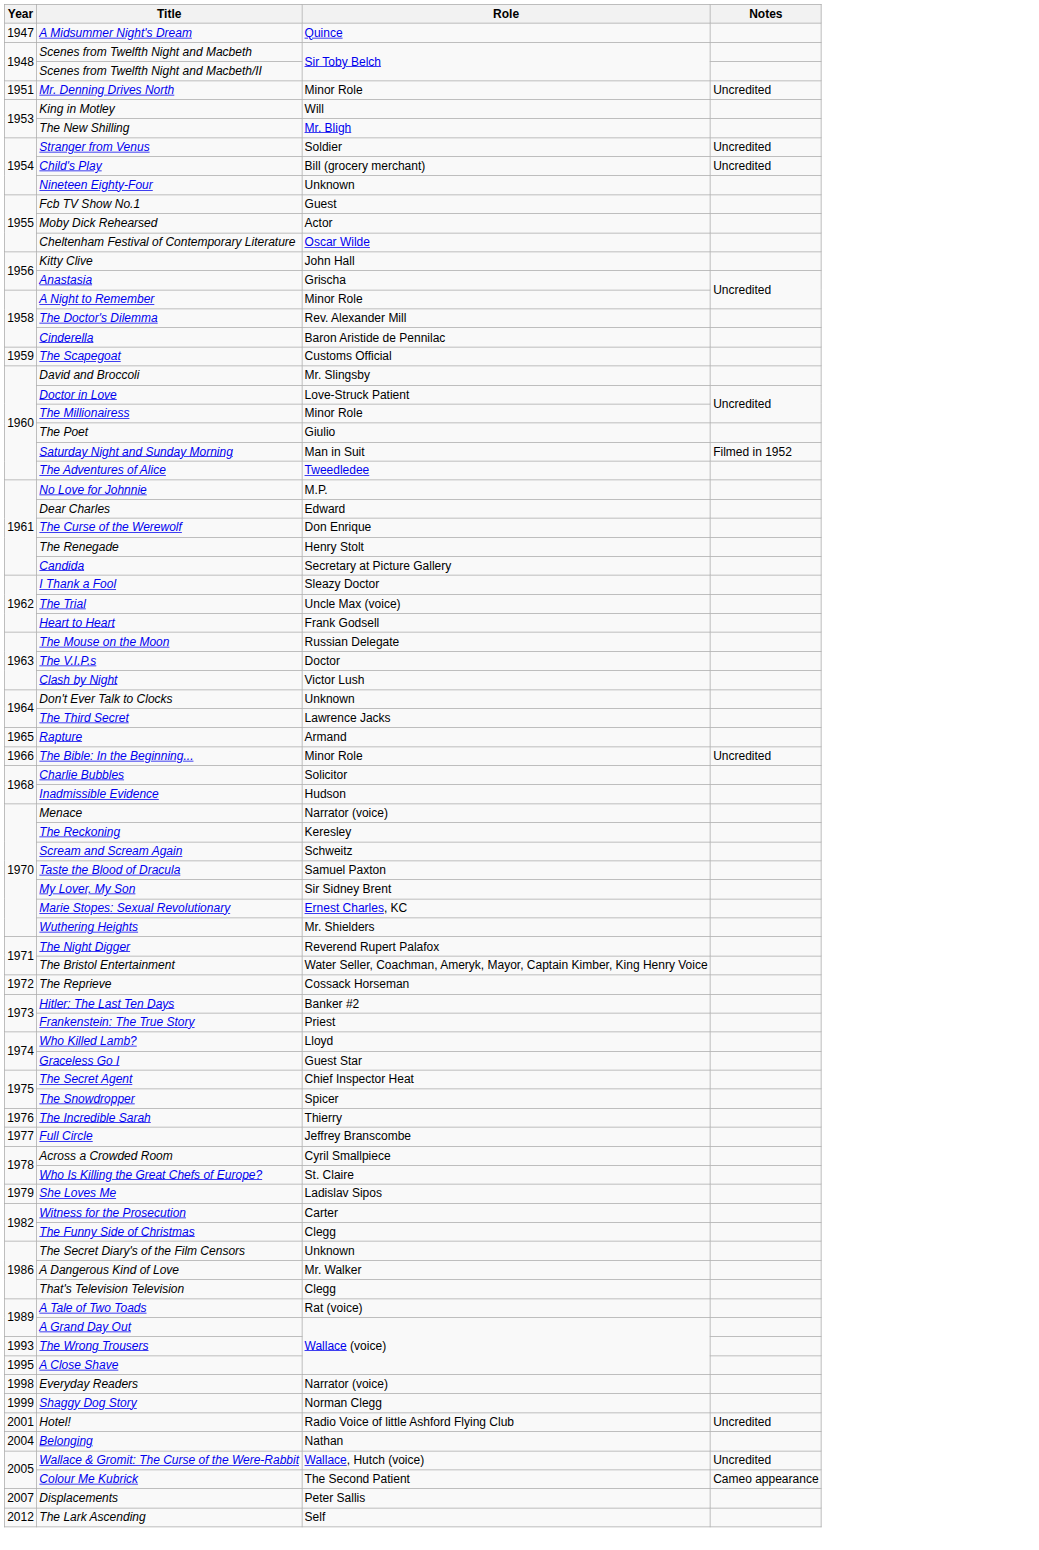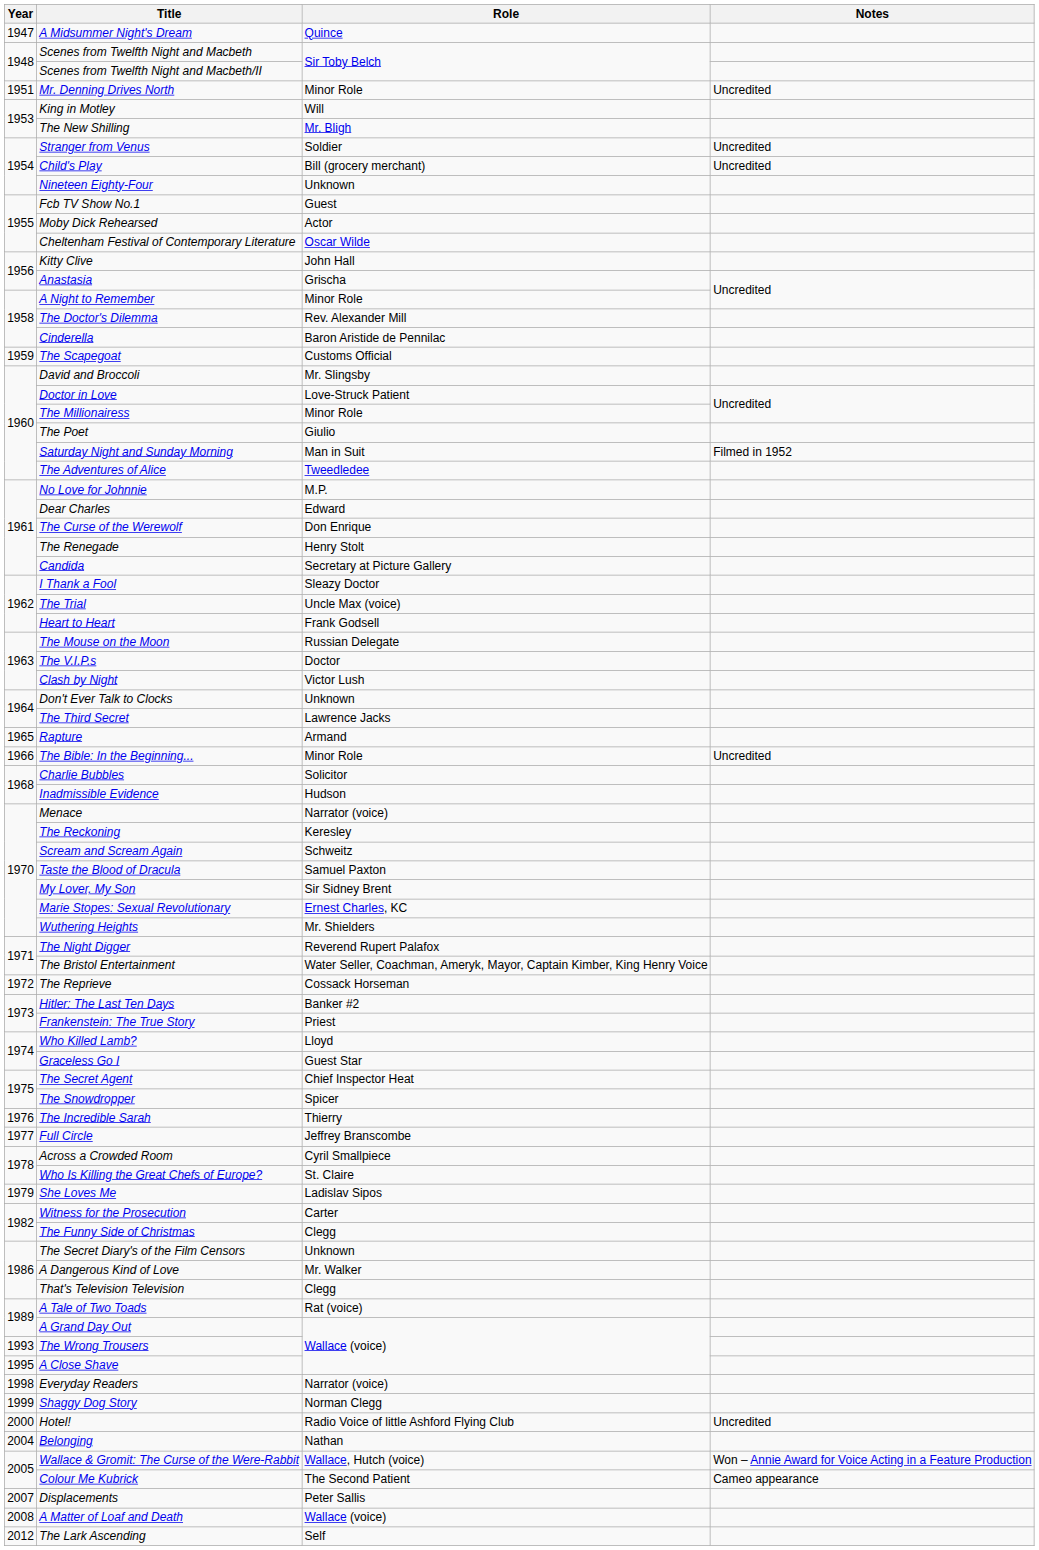Hotel! | Year: 2001 -> 2000
Wallace & Gromit: The Curse of the Were-Rabbit | Notes: Uncredited -> Won – Annie Award for Voice Acting in a Feature Production
+ row: 2008 | A Matter of Loaf and Death | Wallace (voice)
